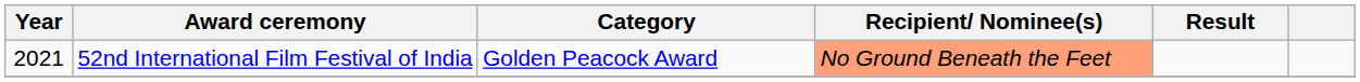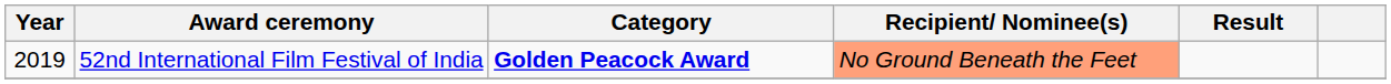52nd International Film Festival of India | Year: 2021 -> 2019
52nd International Film Festival of India | Category: normal -> bold
